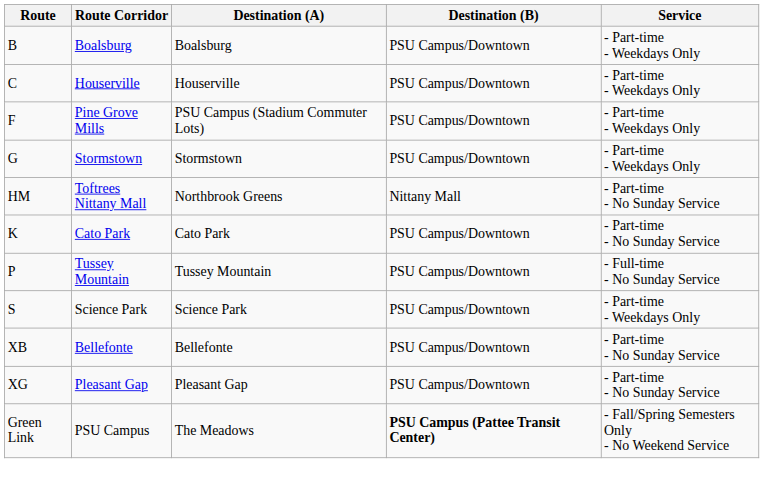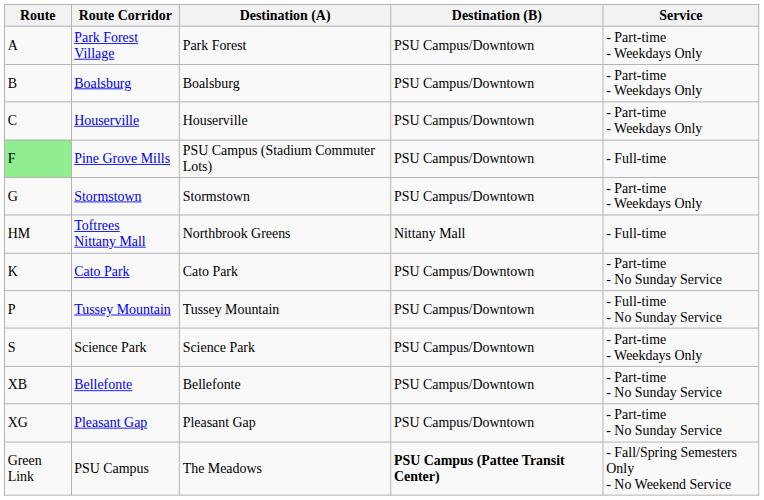+ row: A | Park Forest Village | Park Forest | PSU Campus/Downtown | - Part-time - Weekdays Only
Pine Grove Mills | Route: no background -> lightgreen background
Pine Grove Mills | Service: - Part-time - Weekdays Only -> - Full-time
Toftrees Nittany Mall | Service: - Part-time - No Sunday Service -> - Full-time
